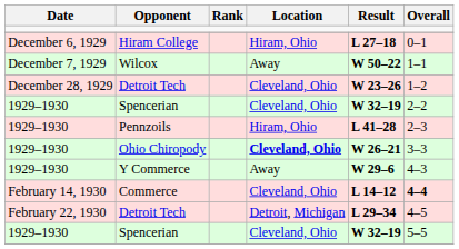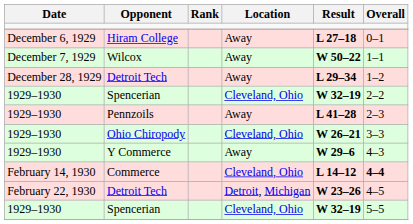Hiram College | Location: Hiram, Ohio -> Away
December 28, 1929 / Detroit Tech | Location: Cleveland, Ohio -> Away
December 28, 1929 / Detroit Tech | Result: W 23–26 -> L 29–34
Pennzoils | Location: Hiram, Ohio -> Away
Ohio Chiropody | Location: bold -> normal
February 22, 1930 / Detroit Tech | Result: L 29–34 -> W 23–26
